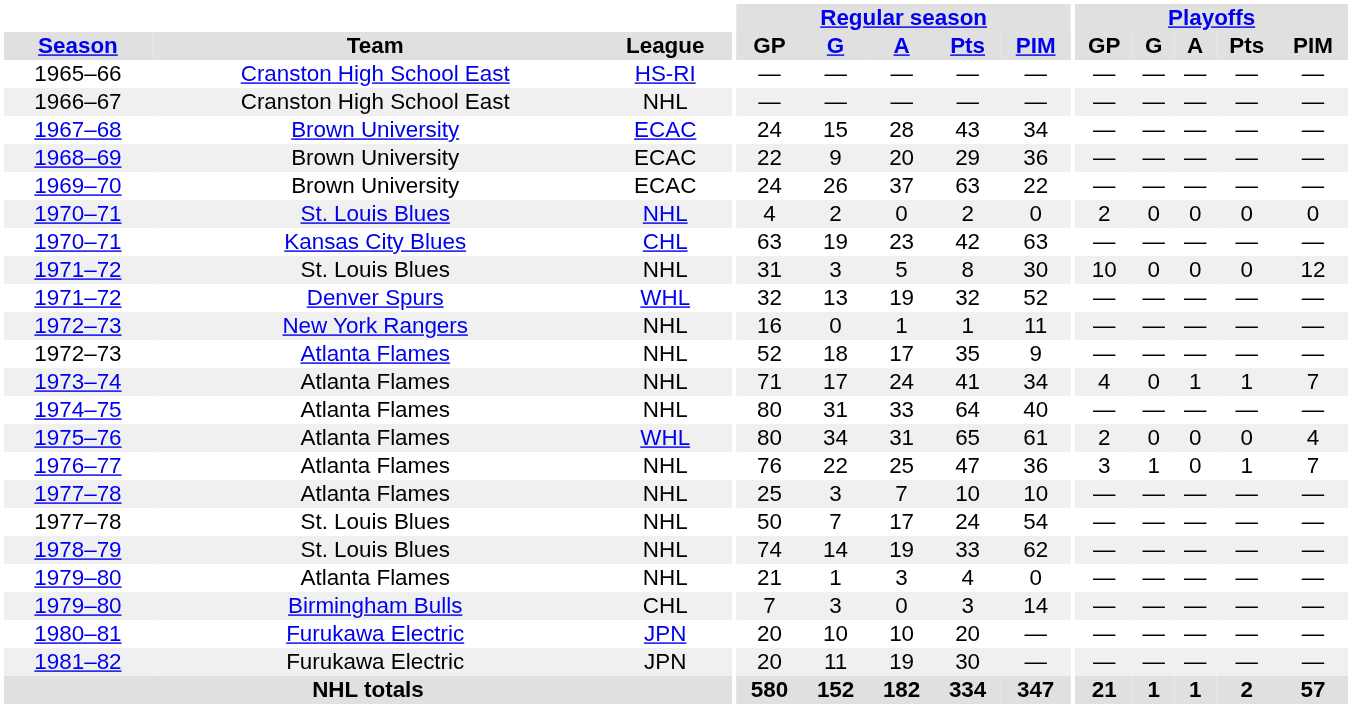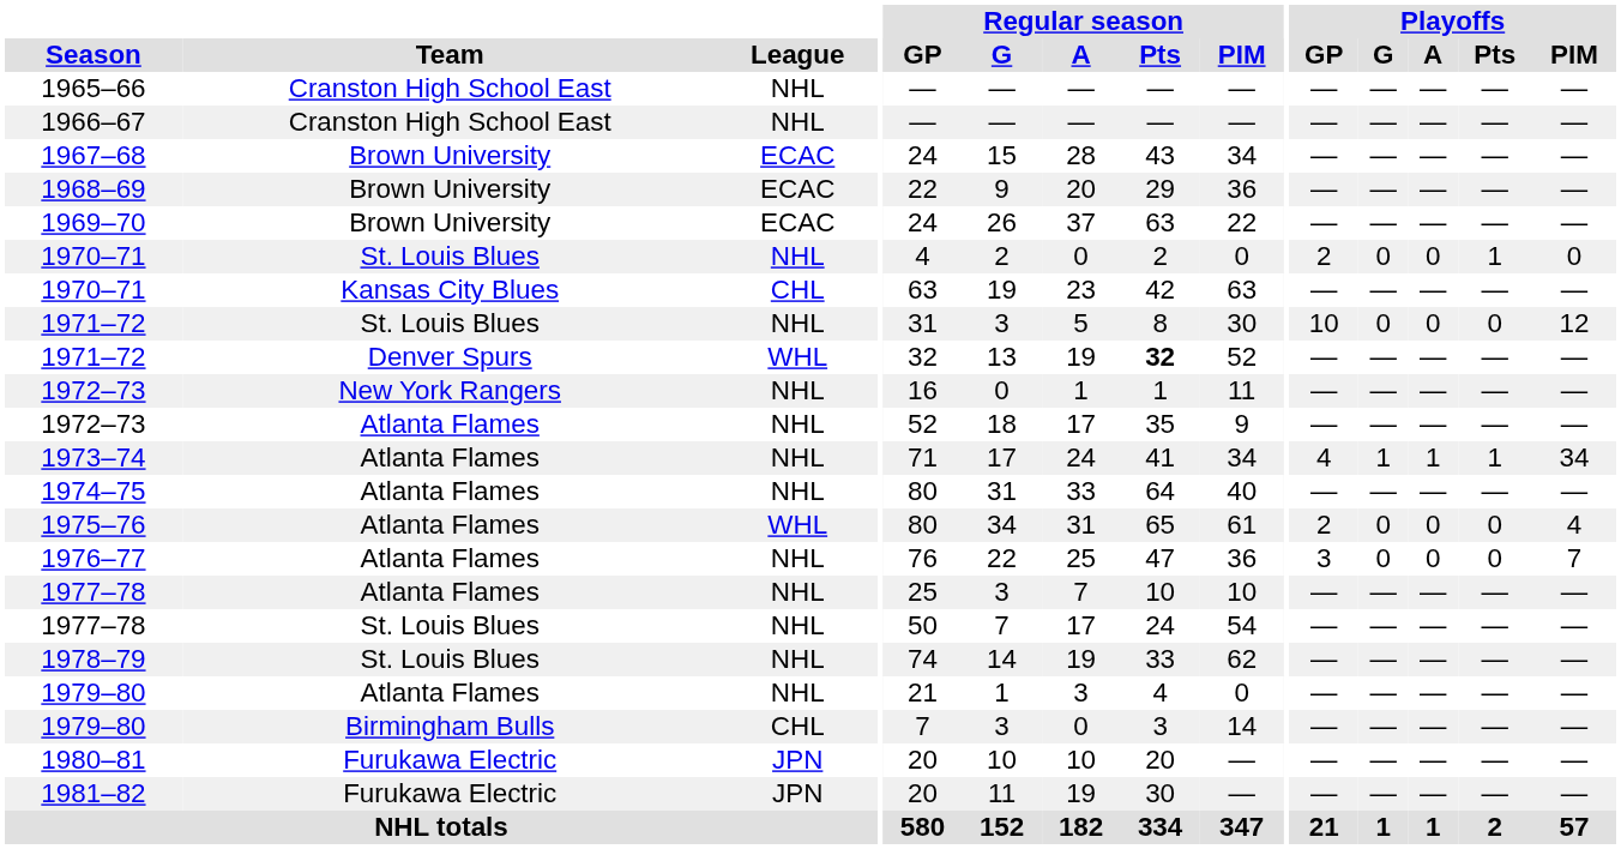1965–66 | League: HS-RI -> NHL
1970–71 / St. Louis Blues | Playoffs / Pts: 0 -> 1
1971–72 / Denver Spurs | Regular season / Pts: normal -> bold
1973–74 | Playoffs / G: 0 -> 1
1973–74 | Playoffs / PIM: 7 -> 34
1976–77 | Playoffs / G: 1 -> 0
1976–77 | Playoffs / Pts: 1 -> 0
